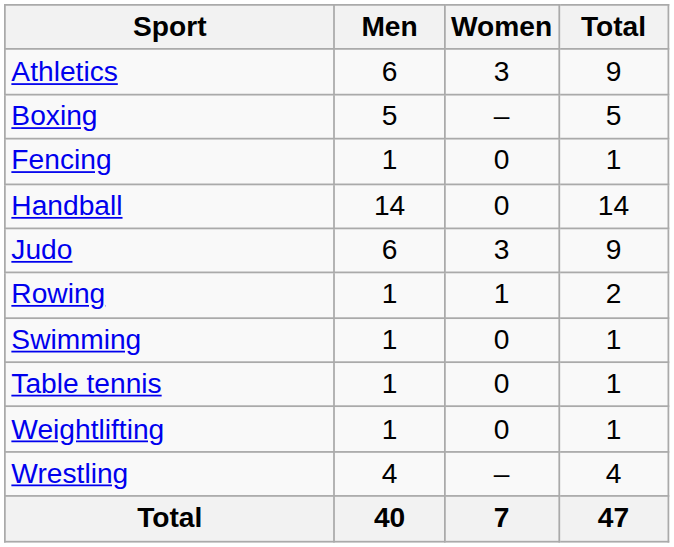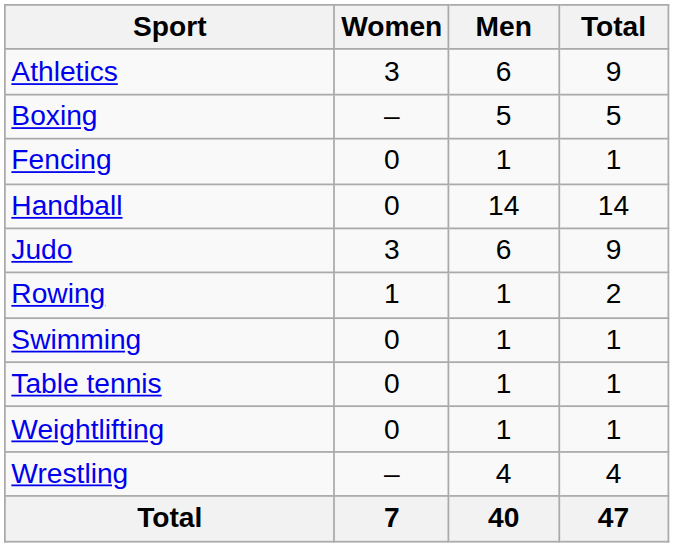columns swapped: Men <-> Women
